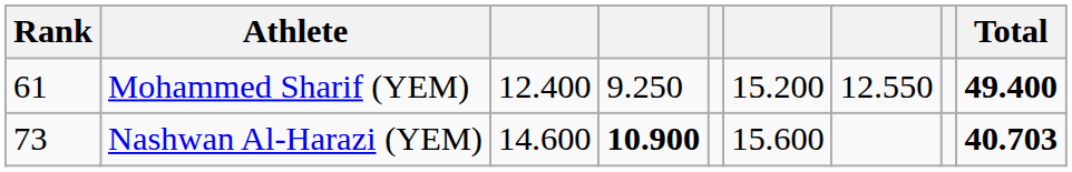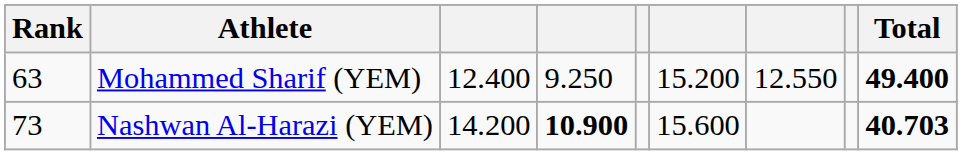Mohammed Sharif (YEM) | Rank: 61 -> 63
Nashwan Al-Harazi (YEM) | column 3: 14.600 -> 14.200
